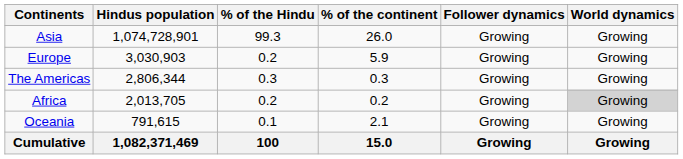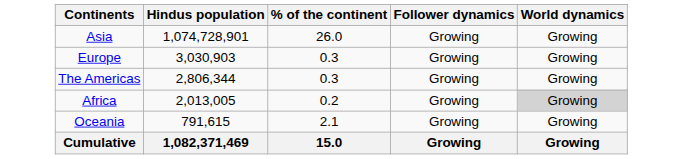- column: % of the Hindu | 99.3 | 0.2 | 0.3 | 0.2 | 0.1 | 100
Europe | % of the continent: 5.9 -> 0.3
Africa | Hindus population: 2,013,705 -> 2,013,005
